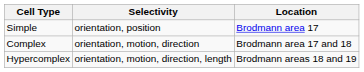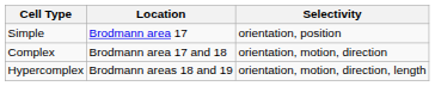columns swapped: Selectivity <-> Location
